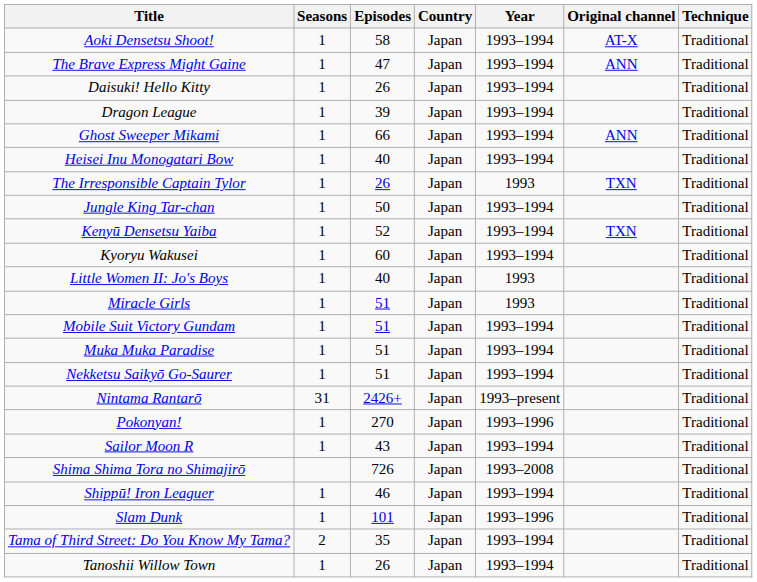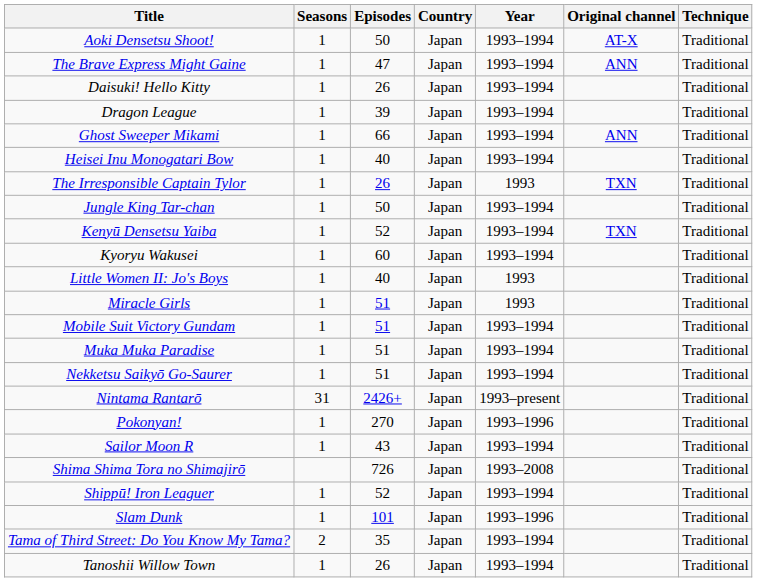Aoki Densetsu Shoot! | Episodes: 58 -> 50
Shippū! Iron Leaguer | Episodes: 46 -> 52
